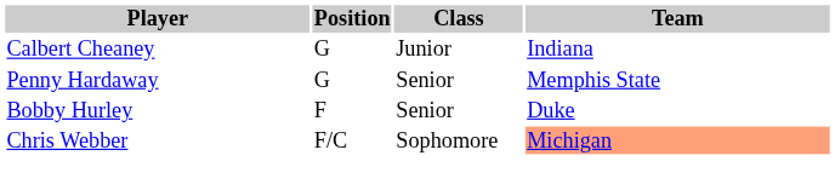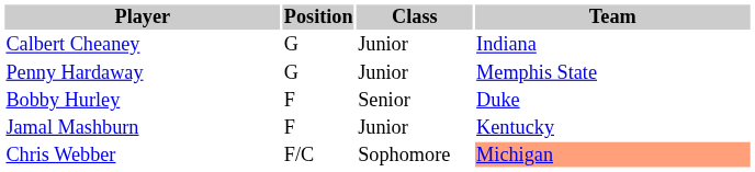Penny Hardaway | Class: Senior -> Junior
+ row: Jamal Mashburn | F | Junior | Kentucky
